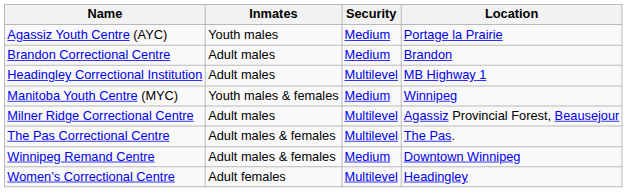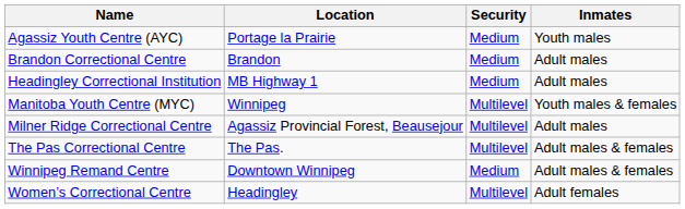columns swapped: Location <-> Inmates
Headingley Correctional Institution | Security: Multilevel -> Medium
Manitoba Youth Centre (MYC) | Security: Medium -> Multilevel
